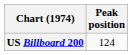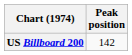US Billboard 200 | Peak position: 124 -> 142
